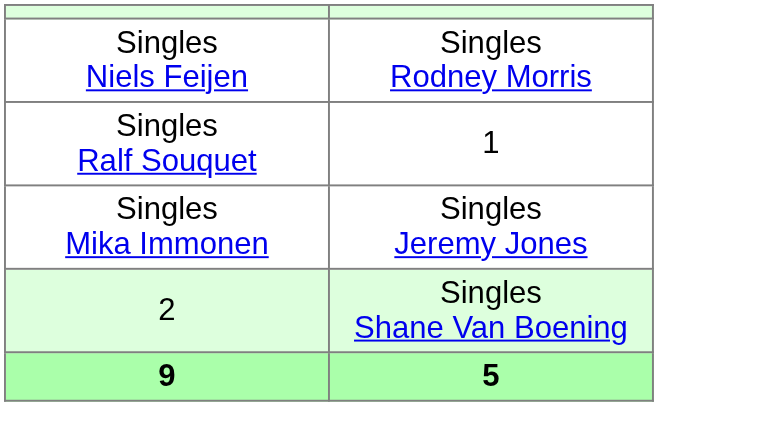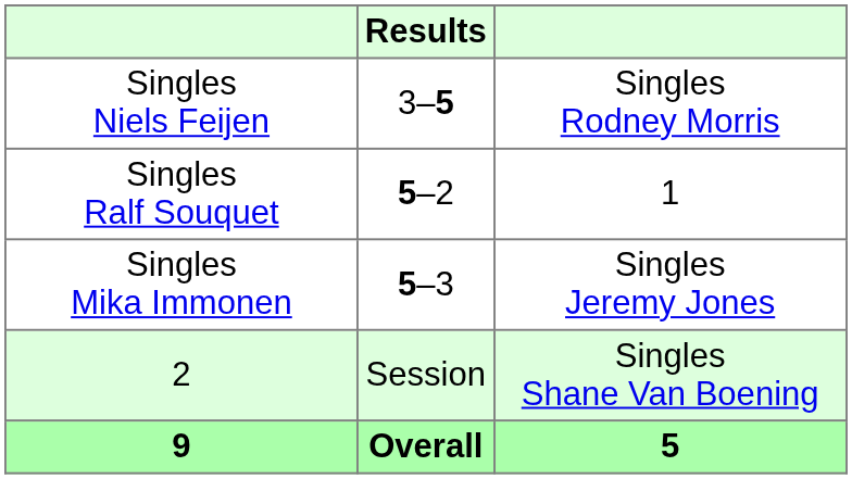+ column: Results | 3–5 | 5–2 | 5–3 | Session | Overall
